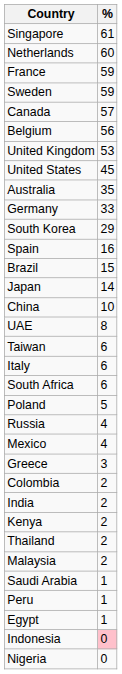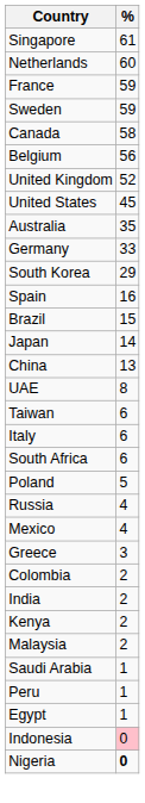Canada | %: 57 -> 58
United Kingdom | %: 53 -> 52
China | %: 10 -> 13
- row: Thailand | 2
Nigeria | %: normal -> bold
